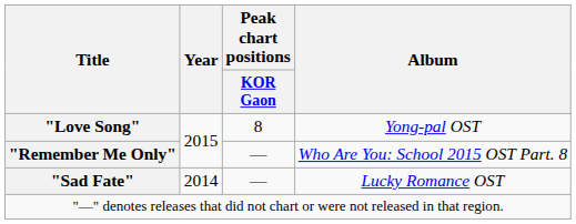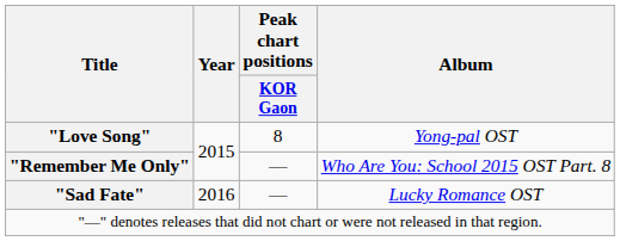"Sad Fate" | Year: 2014 -> 2016
